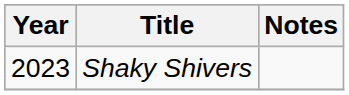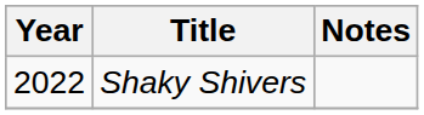Shaky Shivers | Year: 2023 -> 2022
